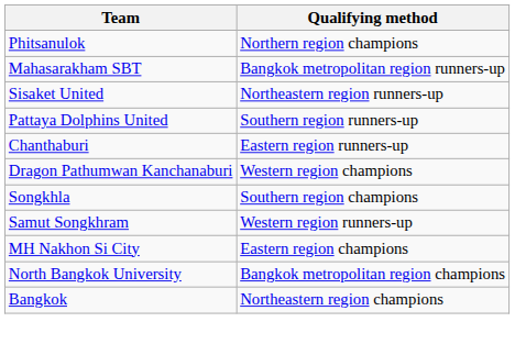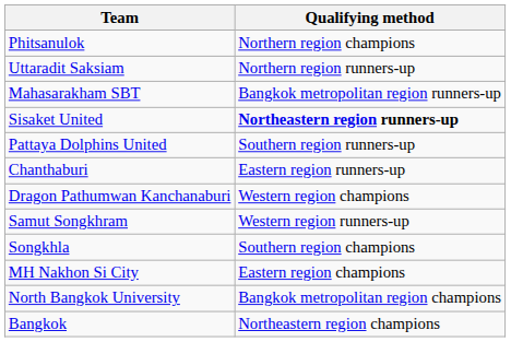+ row: Uttaradit Saksiam | Northern region runners-up
Sisaket United | Qualifying method: normal -> bold
rows swapped: Samut Songkhram <-> Songkhla
